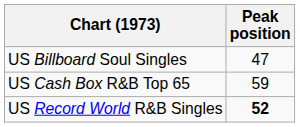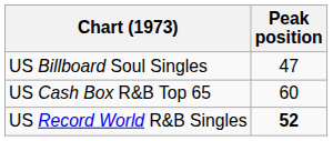US Cash Box R&B Top 65 | Peak position: 59 -> 60
